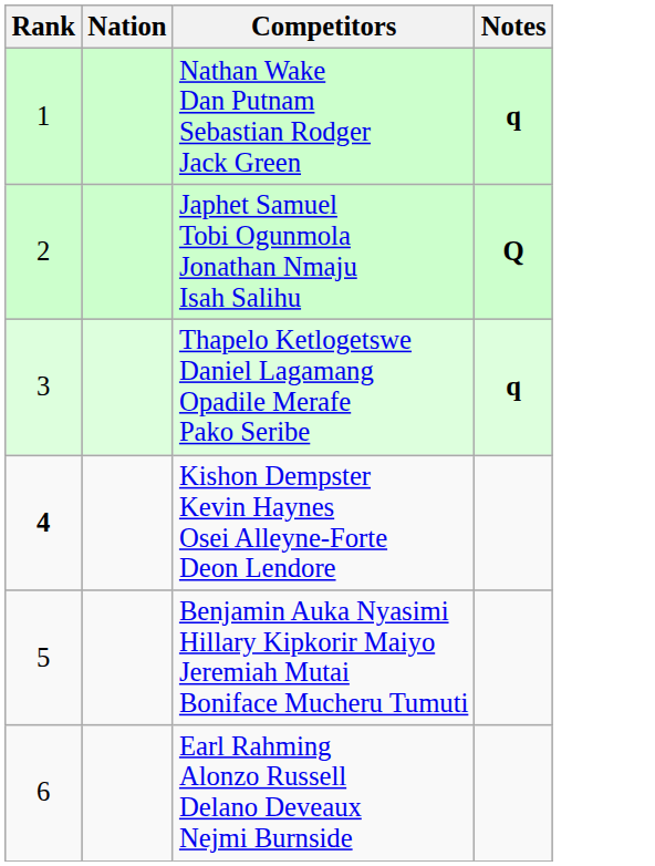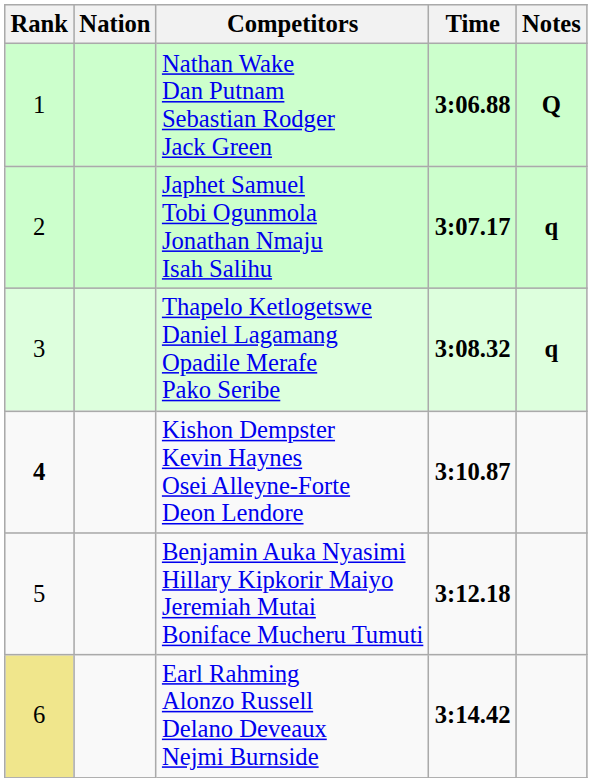+ column: Time | 3:06.88 | 3:07.17 | 3:08.32 | 3:10.87 | 3:12.18 | 3:14.42
Nathan Wake Dan Putnam Sebastian Rodger Jack Green | Notes: q -> Q
Japhet Samuel Tobi Ogunmola Jonathan Nmaju Isah Salihu | Notes: Q -> q
Earl Rahming Alonzo Russell Delano Deveaux Nejmi Burnside | Rank: no background -> khaki background
